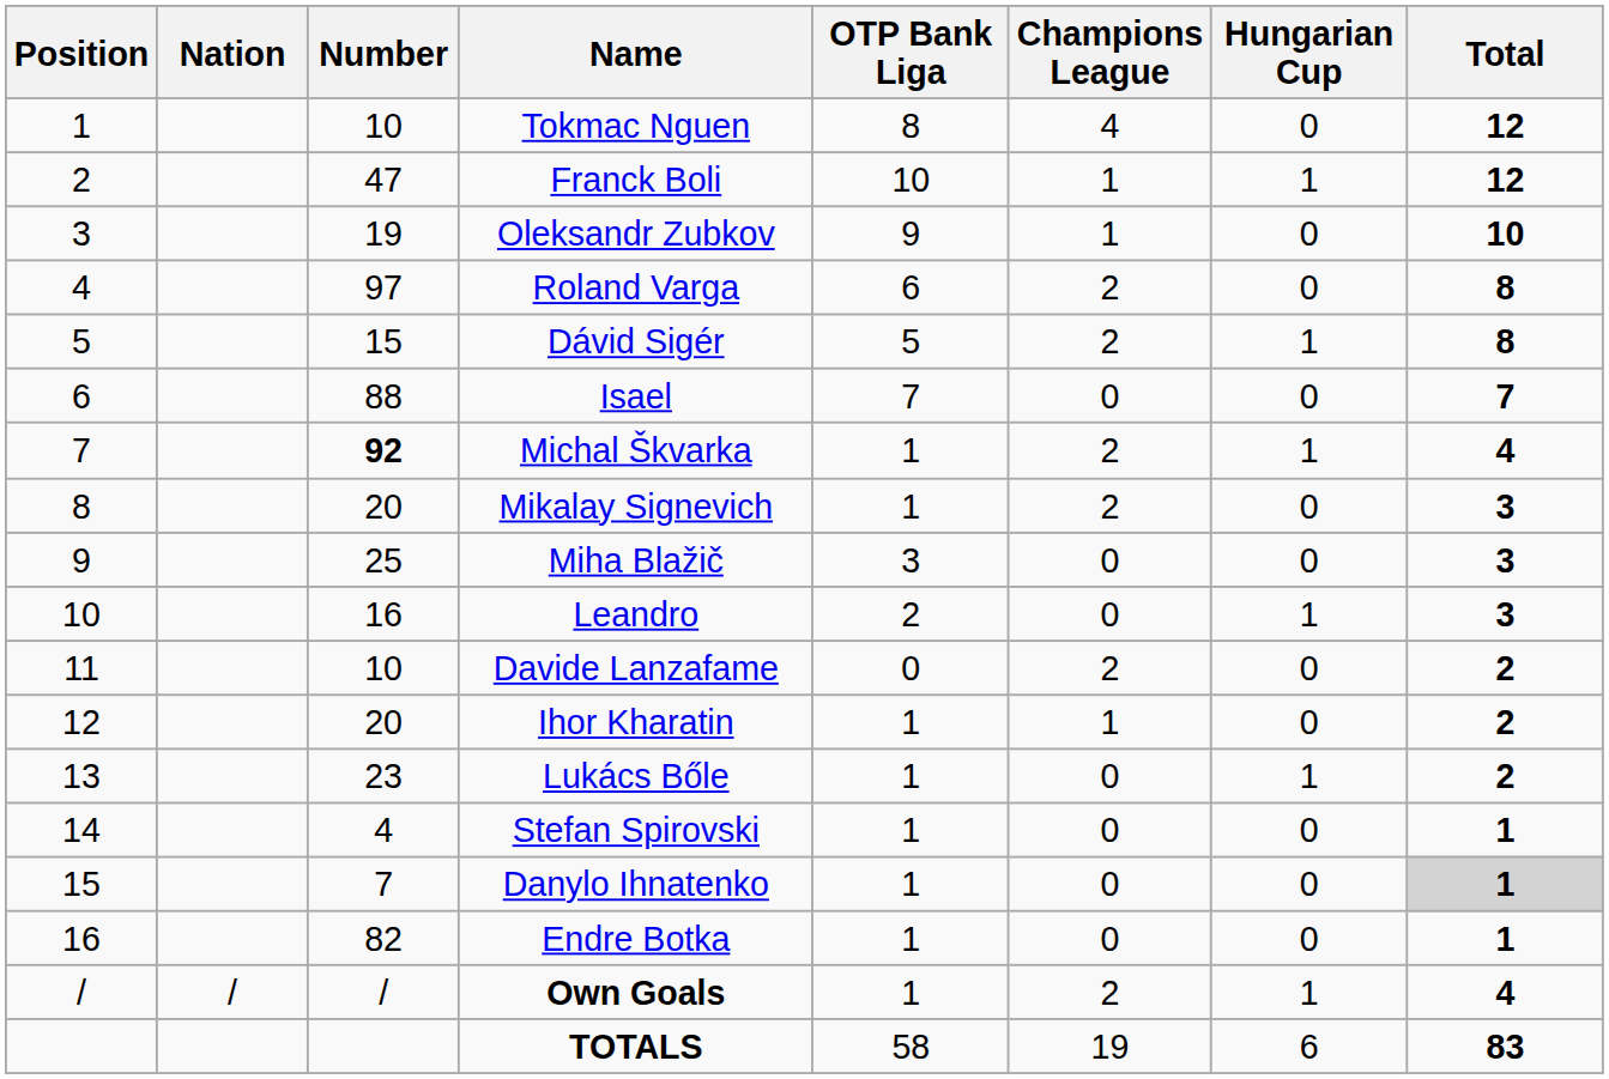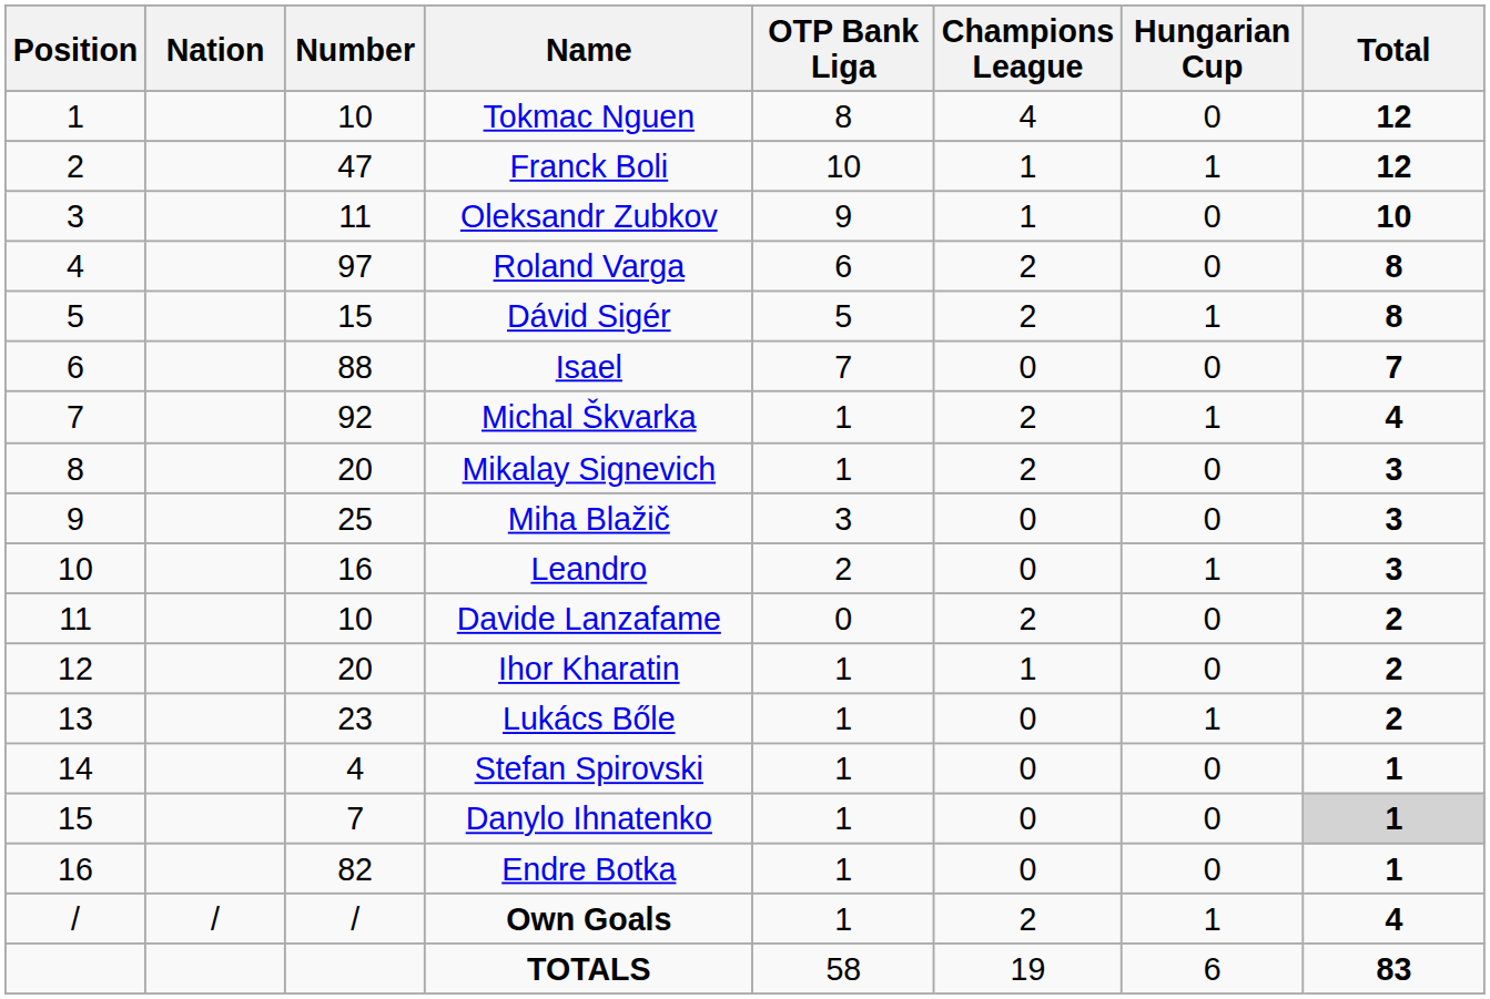Oleksandr Zubkov | Number: 19 -> 11
Michal Škvarka | Number: bold -> normal
